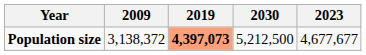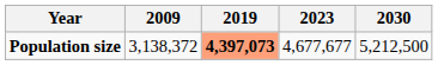columns swapped: 2023 <-> 2030
